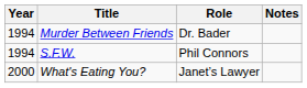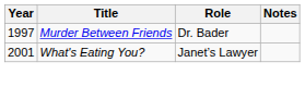Murder Between Friends | Year: 1994 -> 1997
- row: 1994 | S.F.W. | Phil Connors
What's Eating You? | Year: 2000 -> 2001
